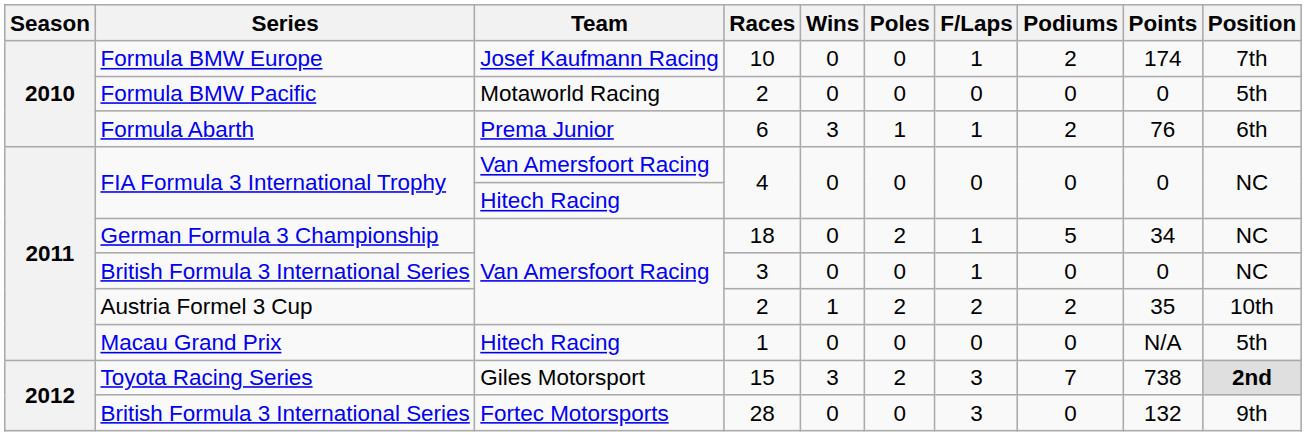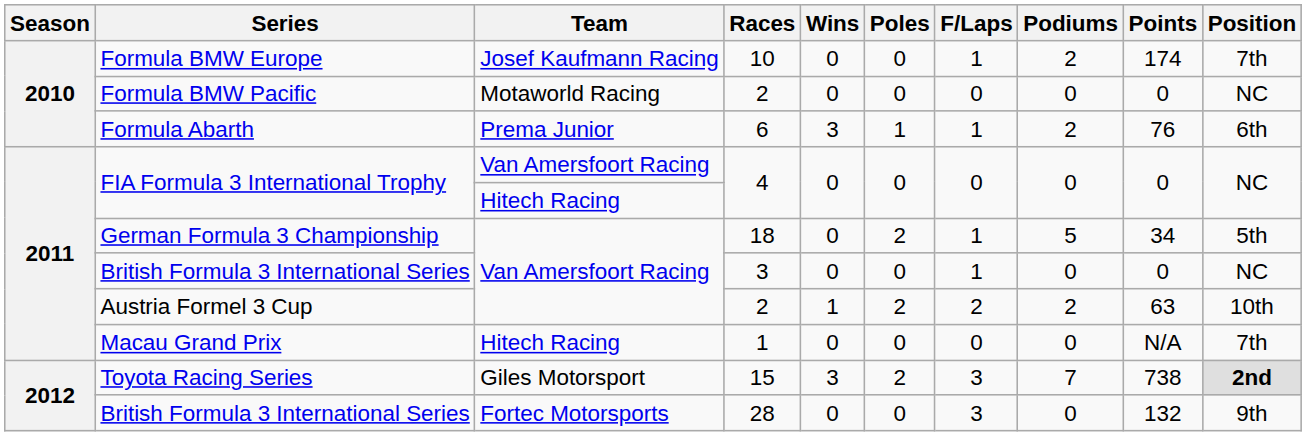Formula BMW Pacific | Position: 5th -> NC
German Formula 3 Championship | Position: NC -> 5th
Austria Formel 3 Cup | Points: 35 -> 63
Macau Grand Prix | Position: 5th -> 7th
